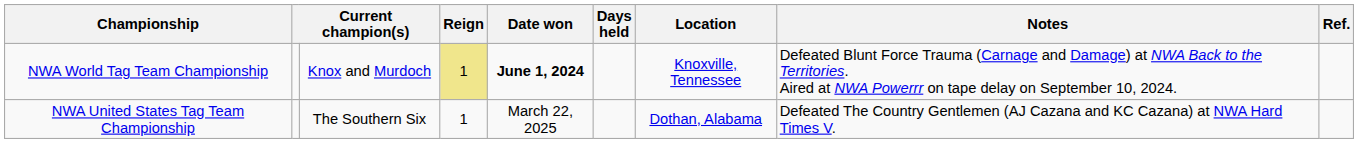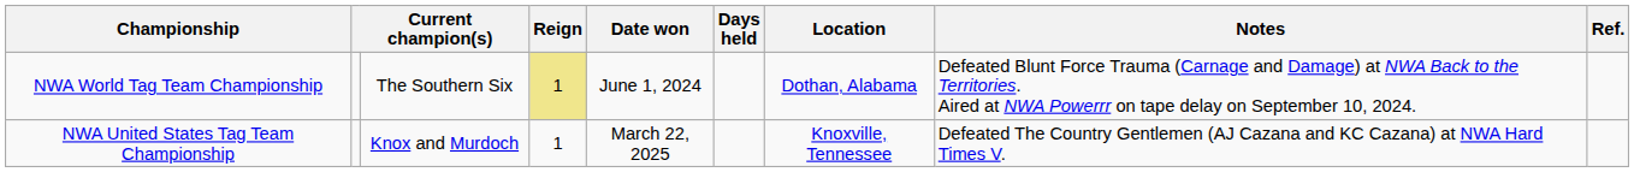NWA World Tag Team Championship | column 3: Knox and Murdoch -> The Southern Six
NWA World Tag Team Championship | Date won: bold -> normal
NWA World Tag Team Championship | Location: Knoxville, Tennessee -> Dothan, Alabama
NWA United States Tag Team Championship | column 3: The Southern Six -> Knox and Murdoch
NWA United States Tag Team Championship | Location: Dothan, Alabama -> Knoxville, Tennessee
